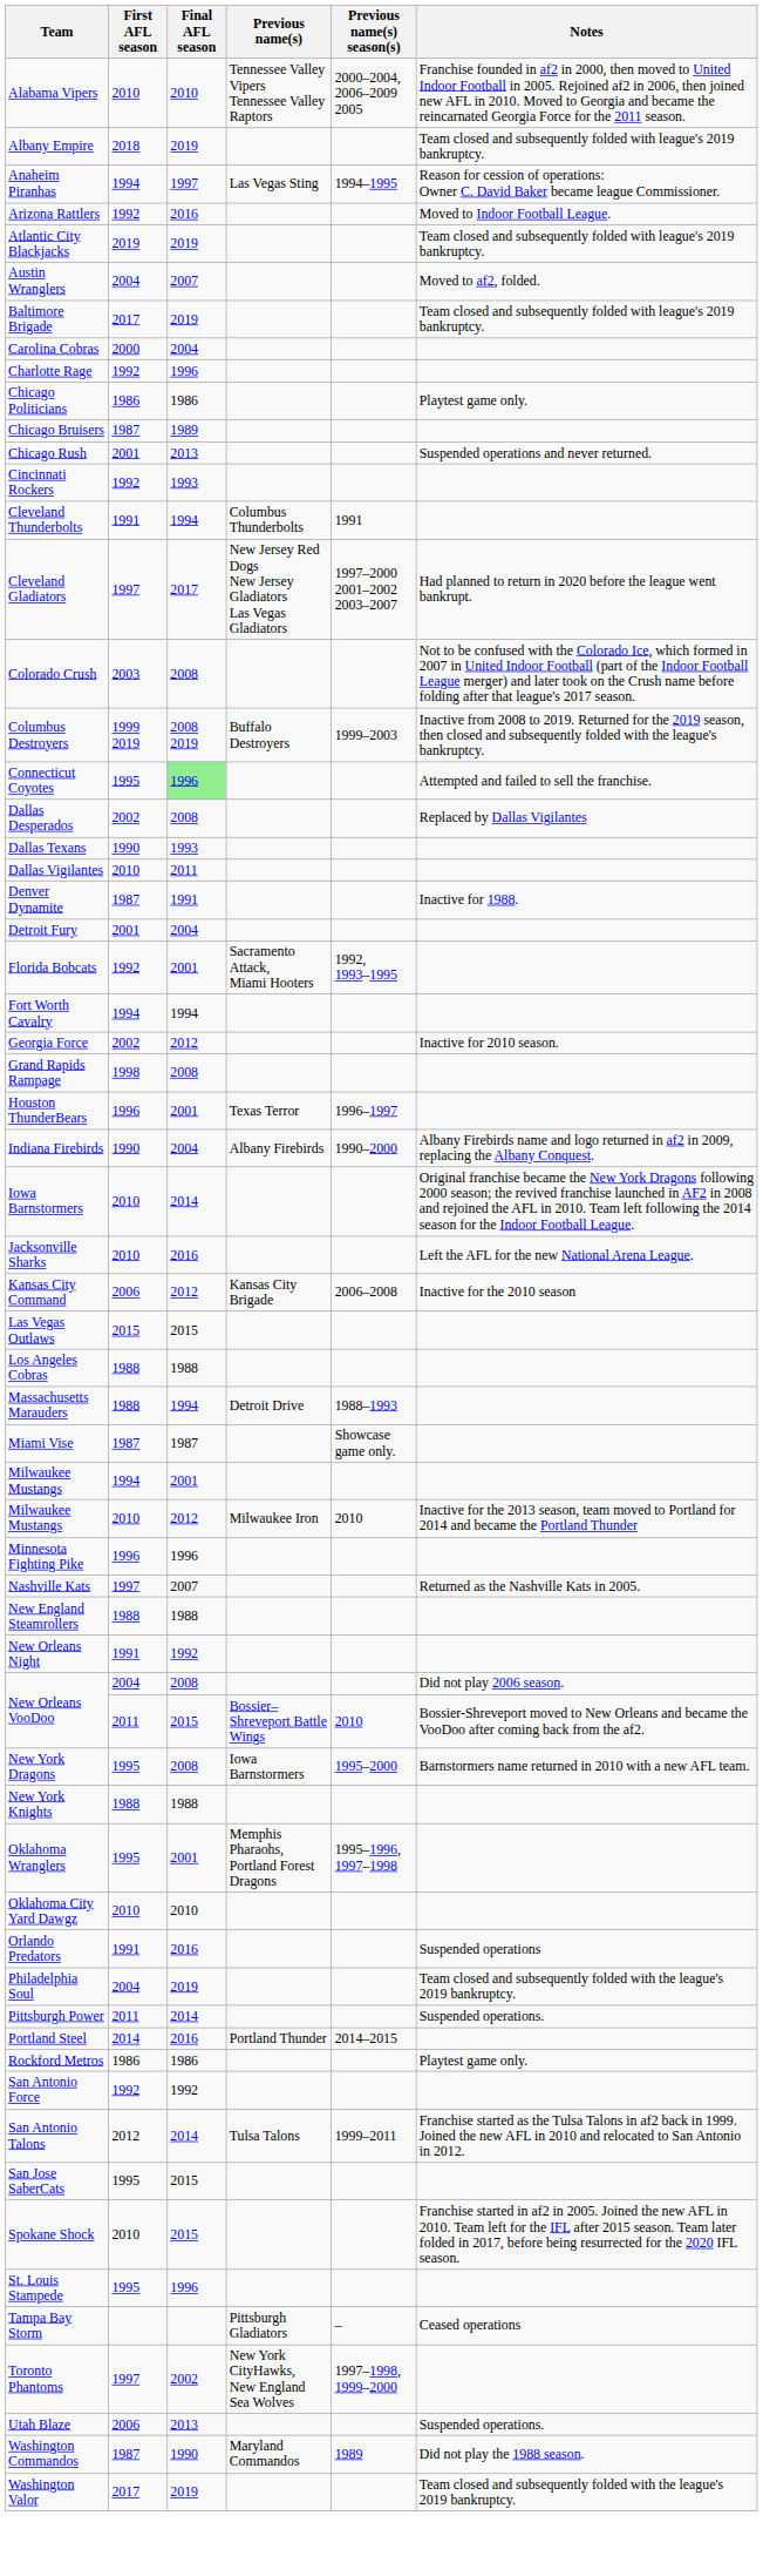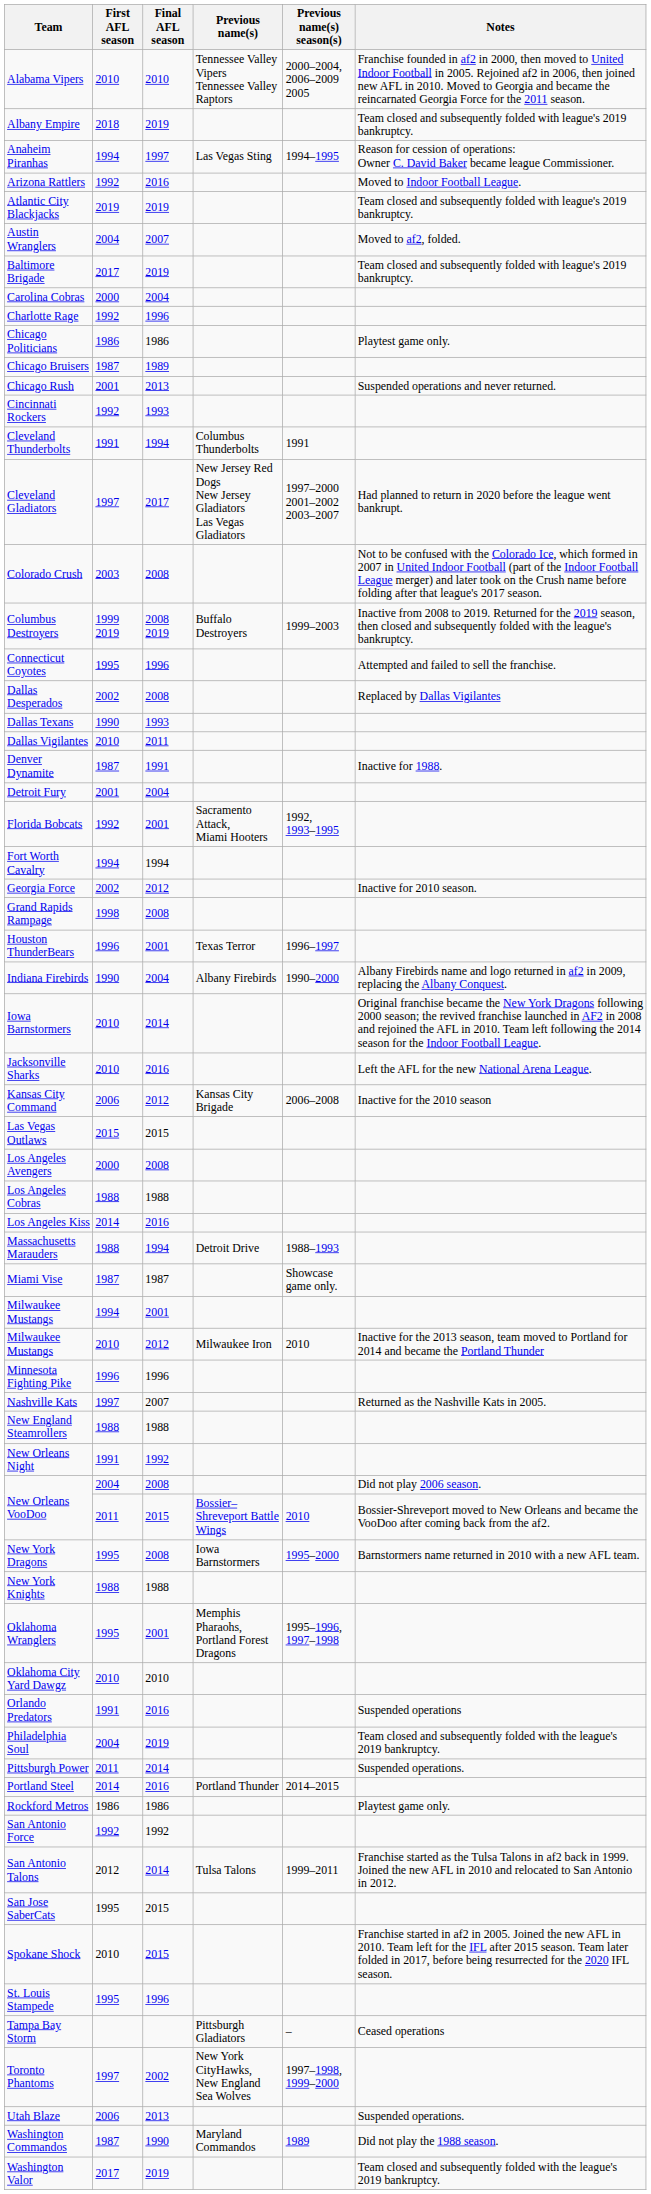Connecticut Coyotes | Final AFL season: lightgreen background -> no background
+ row: Los Angeles Avengers | 2000 | 2008
+ row: Los Angeles Kiss | 2014 | 2016
